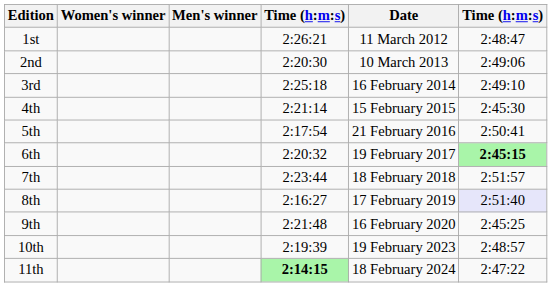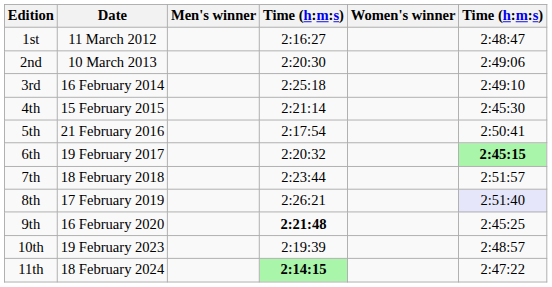columns swapped: Date <-> Women's winner
1st | column 4: 2:26:21 -> 2:16:27
8th | column 4: 2:16:27 -> 2:26:21
9th | column 4: normal -> bold
